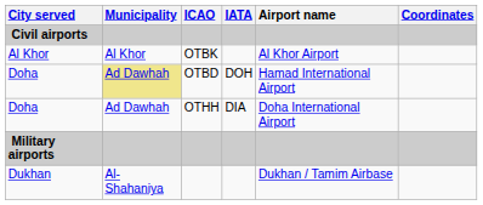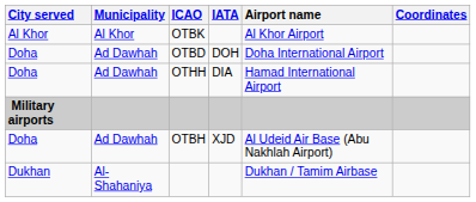- row: Civil airports
Doha / OTBD | Municipality: khaki background -> no background
Doha / OTBD | Airport name: Hamad International Airport -> Doha International Airport
Doha / OTHH | Airport name: Doha International Airport -> Hamad International Airport
+ row: Doha | Ad Dawhah | OTBH | XJD | Al Udeid Air Base (Abu Nakhlah Airport)
